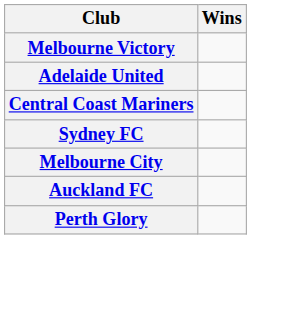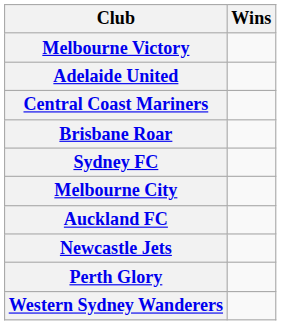+ row: Brisbane Roar
+ row: Newcastle Jets
+ row: Western Sydney Wanderers
